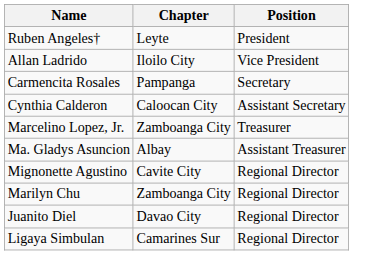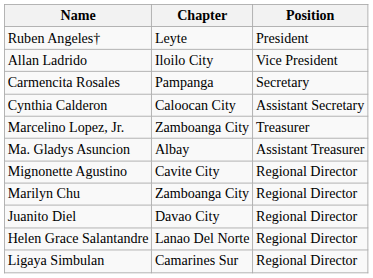+ row: Helen Grace Salantandre | Lanao Del Norte | Regional Director
